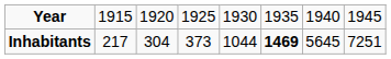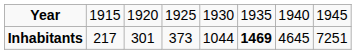Inhabitants | column 3: 304 -> 301
Inhabitants | column 7: 5645 -> 4645
